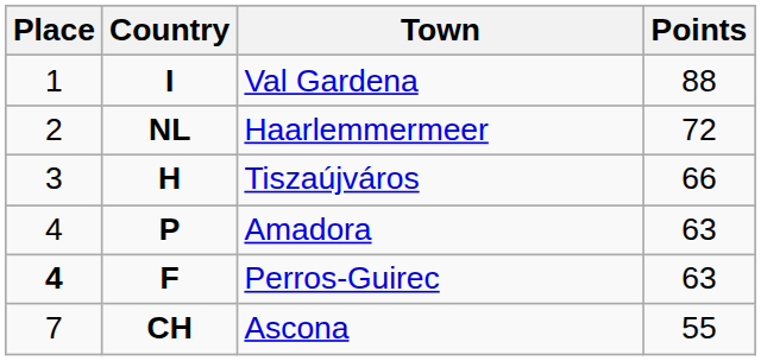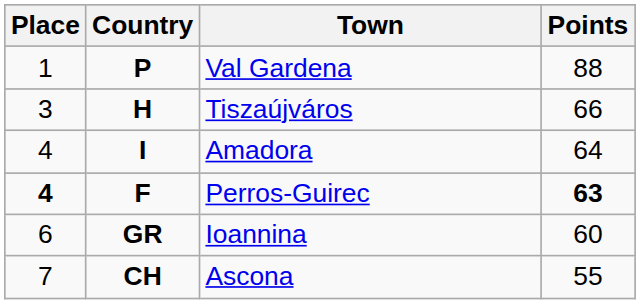Val Gardena | Country: I -> P
- row: 2 | NL | Haarlemmermeer | 72
Amadora | Country: P -> I
Amadora | Points: 63 -> 64
Perros-Guirec | Points: normal -> bold
+ row: 6 | GR | Ioannina | 60
